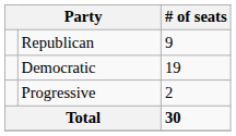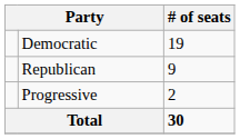rows swapped: Democratic <-> Republican
